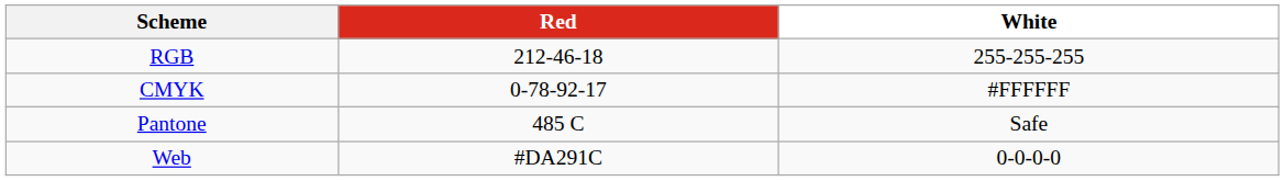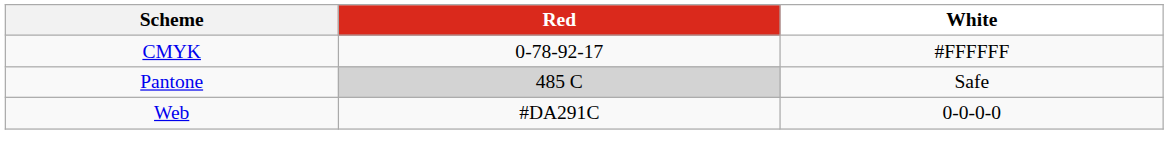- row: RGB | 212-46-18 | 255-255-255
Pantone | Red: no background -> lightgrey background
